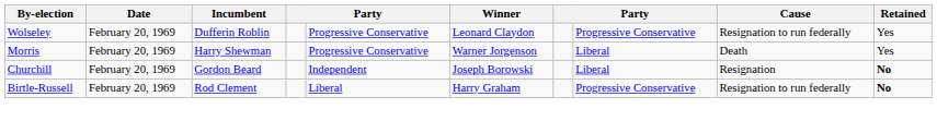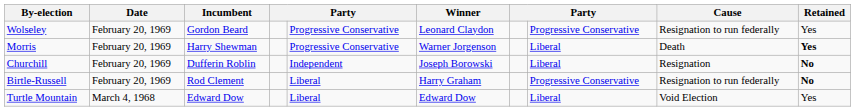Wolseley | Incumbent: Dufferin Roblin -> Gordon Beard
Morris | Retained: normal -> bold
Churchill | Incumbent: Gordon Beard -> Dufferin Roblin
+ row: Turtle Mountain | March 4, 1968 | Edward Dow | Liberal | Edward Dow | Liberal | Void Election | Yes
